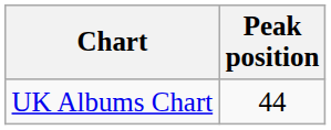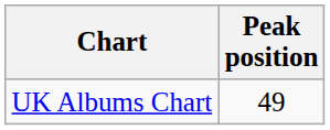UK Albums Chart | Peak position: 44 -> 49
